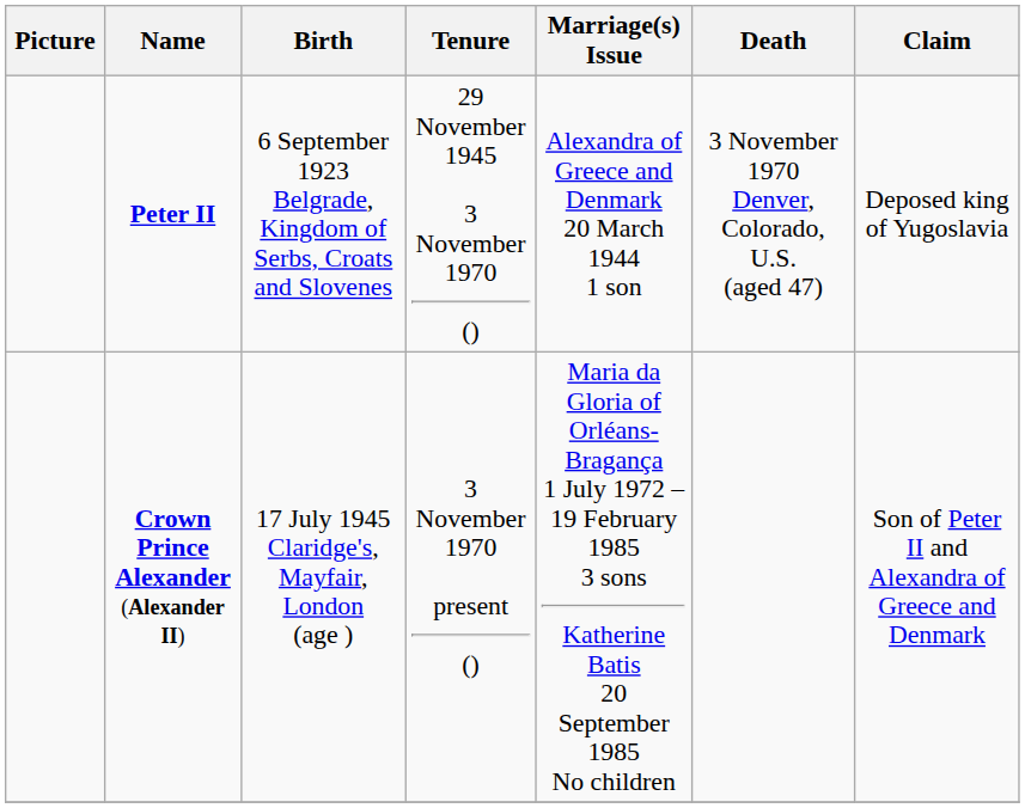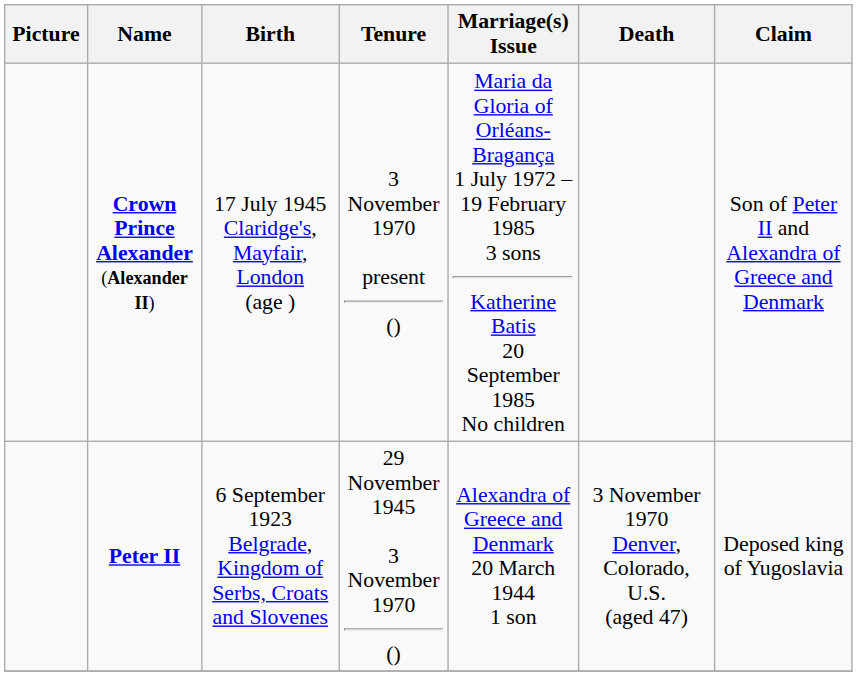rows swapped: Peter II <-> Crown Prince Alexander (Alexander II)
